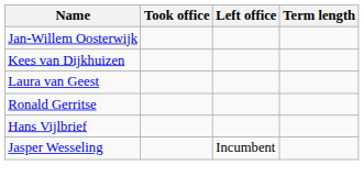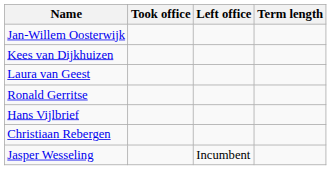+ row: Christiaan Rebergen
